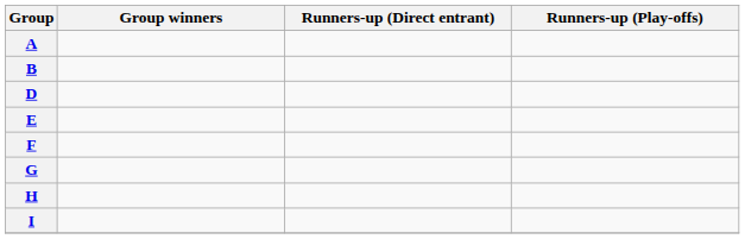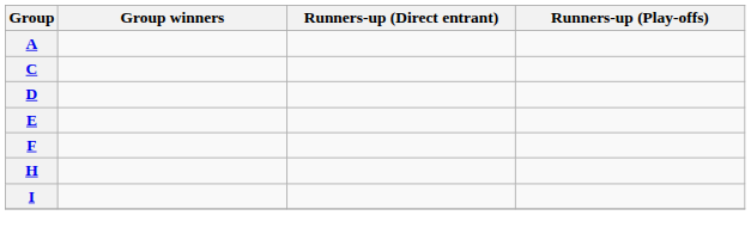- row: B
+ row: C
- row: G
